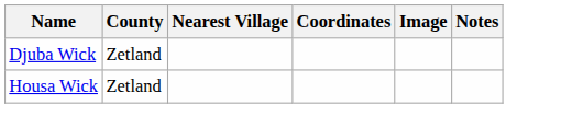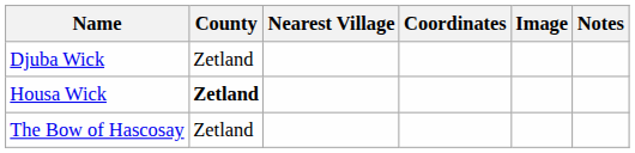Housa Wick | County: normal -> bold
+ row: The Bow of Hascosay | Zetland
